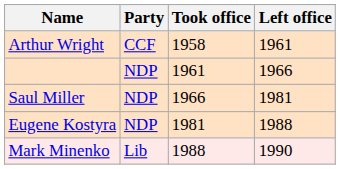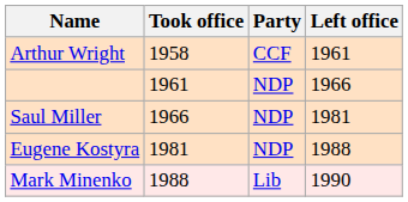columns swapped: Party <-> Took office
